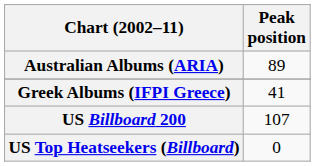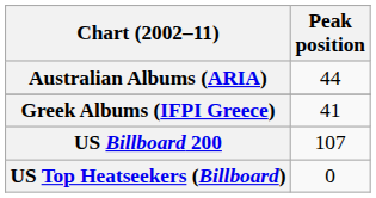Australian Albums (ARIA) | Peak position: 89 -> 44
